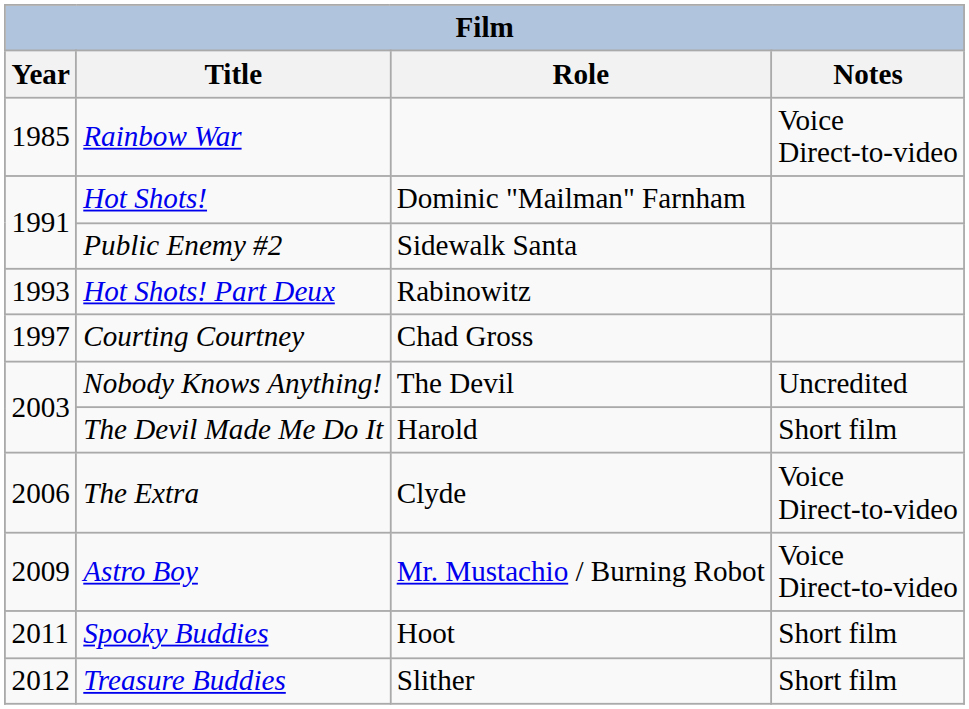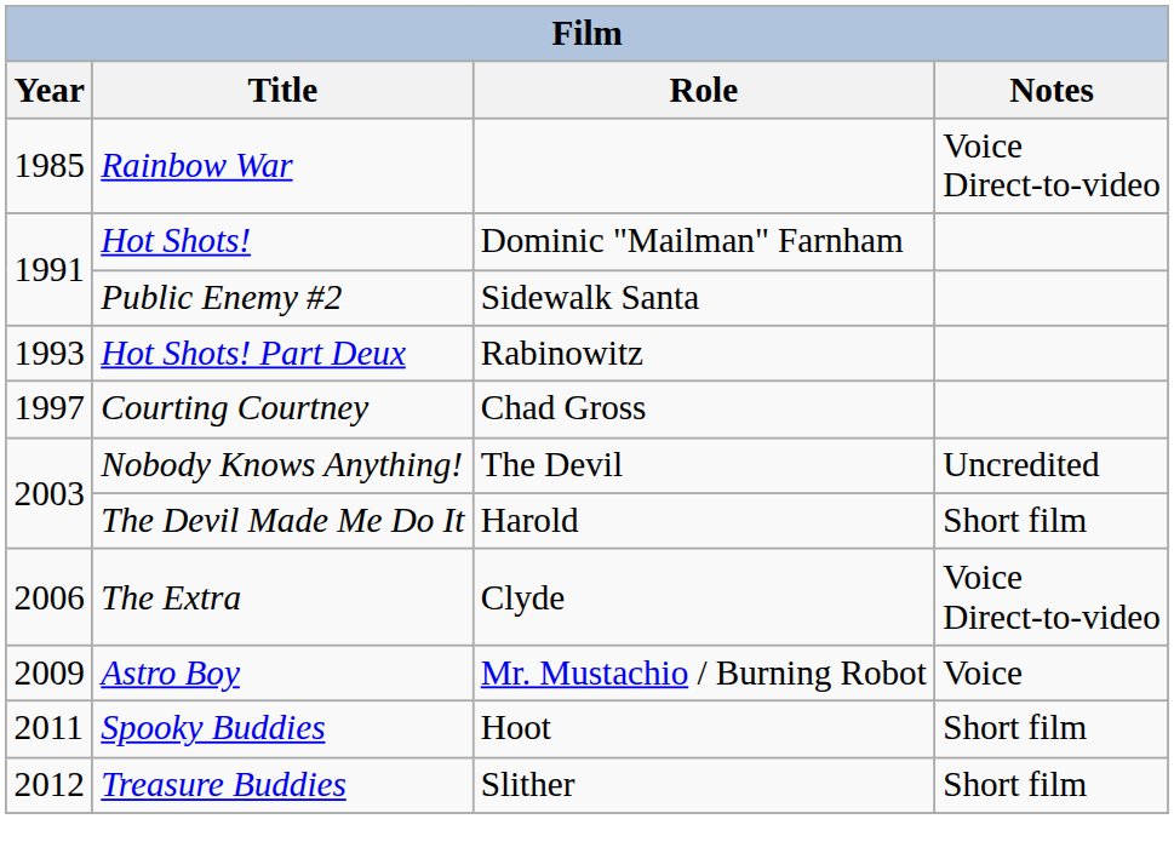Astro Boy | Notes: Voice Direct-to-video -> Voice
